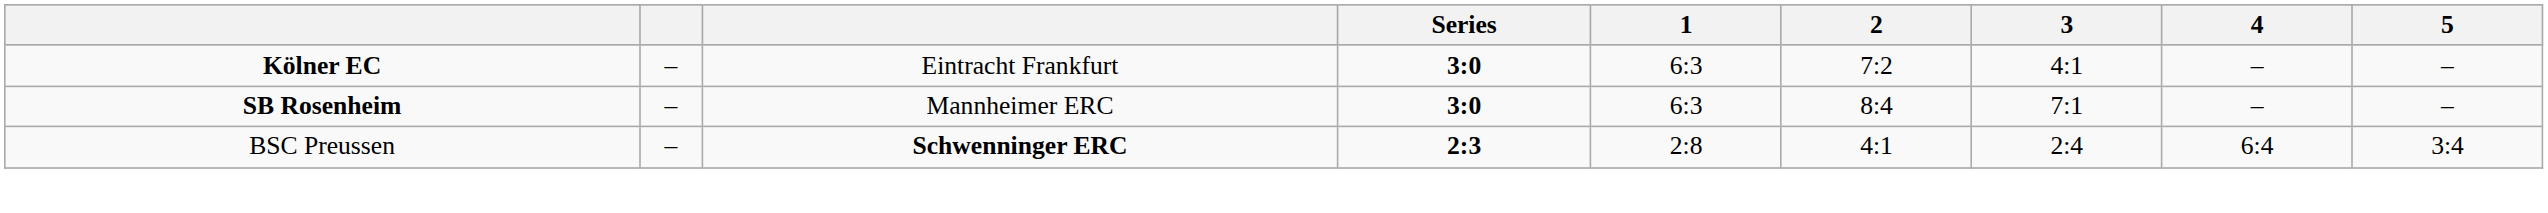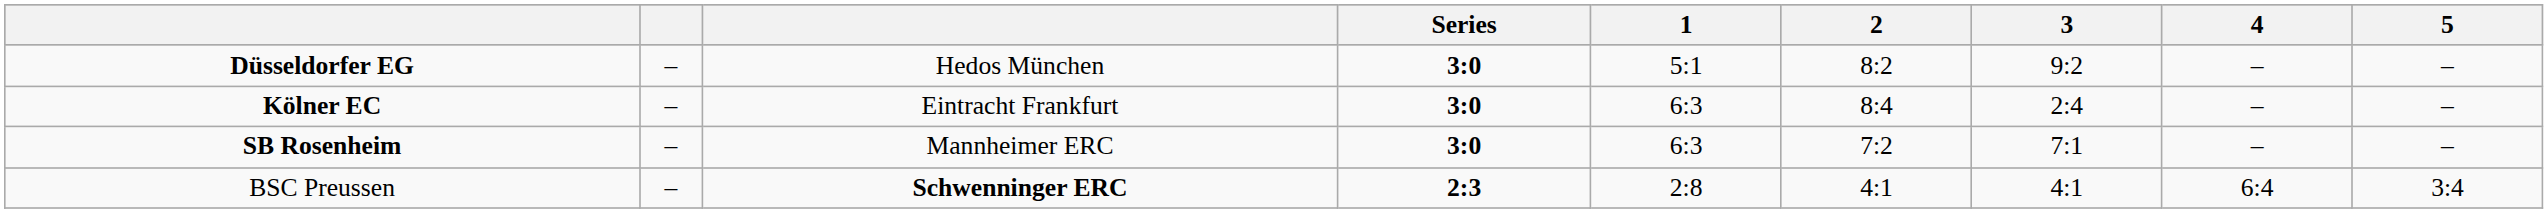+ row: Düsseldorfer EG | – | Hedos München | 3:0 | 5:1 | 8:2 | 9:2 | – | –
Kölner EC | 2: 7:2 -> 8:4
Kölner EC | 3: 4:1 -> 2:4
SB Rosenheim | 2: 8:4 -> 7:2
BSC Preussen | 3: 2:4 -> 4:1
